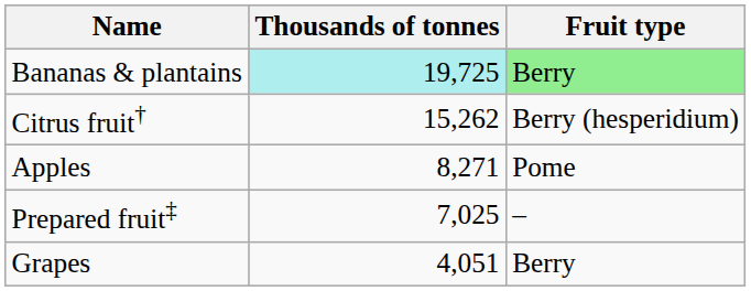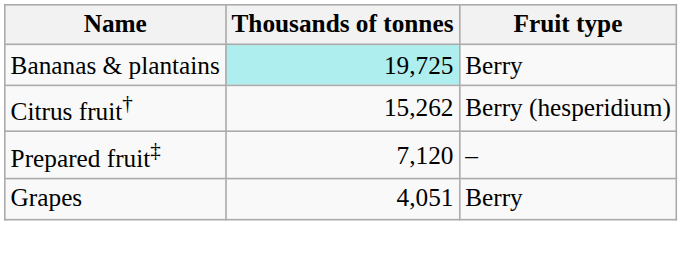Bananas & plantains | Fruit type: lightgreen background -> no background
- row: Apples | 8,271 | Pome
Prepared fruit‡ | Thousands of tonnes: 7,025 -> 7,120
